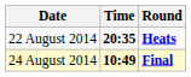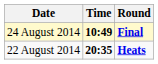rows swapped: 22 August 2014 <-> 24 August 2014
